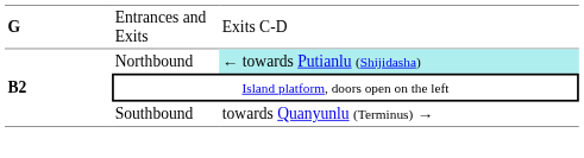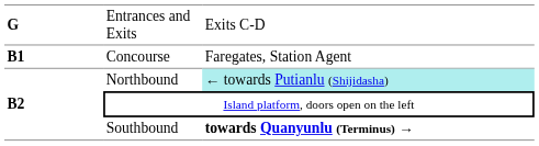+ row: B1 | Concourse | Faregates, Station Agent
Southbound | column 3: normal -> bold
